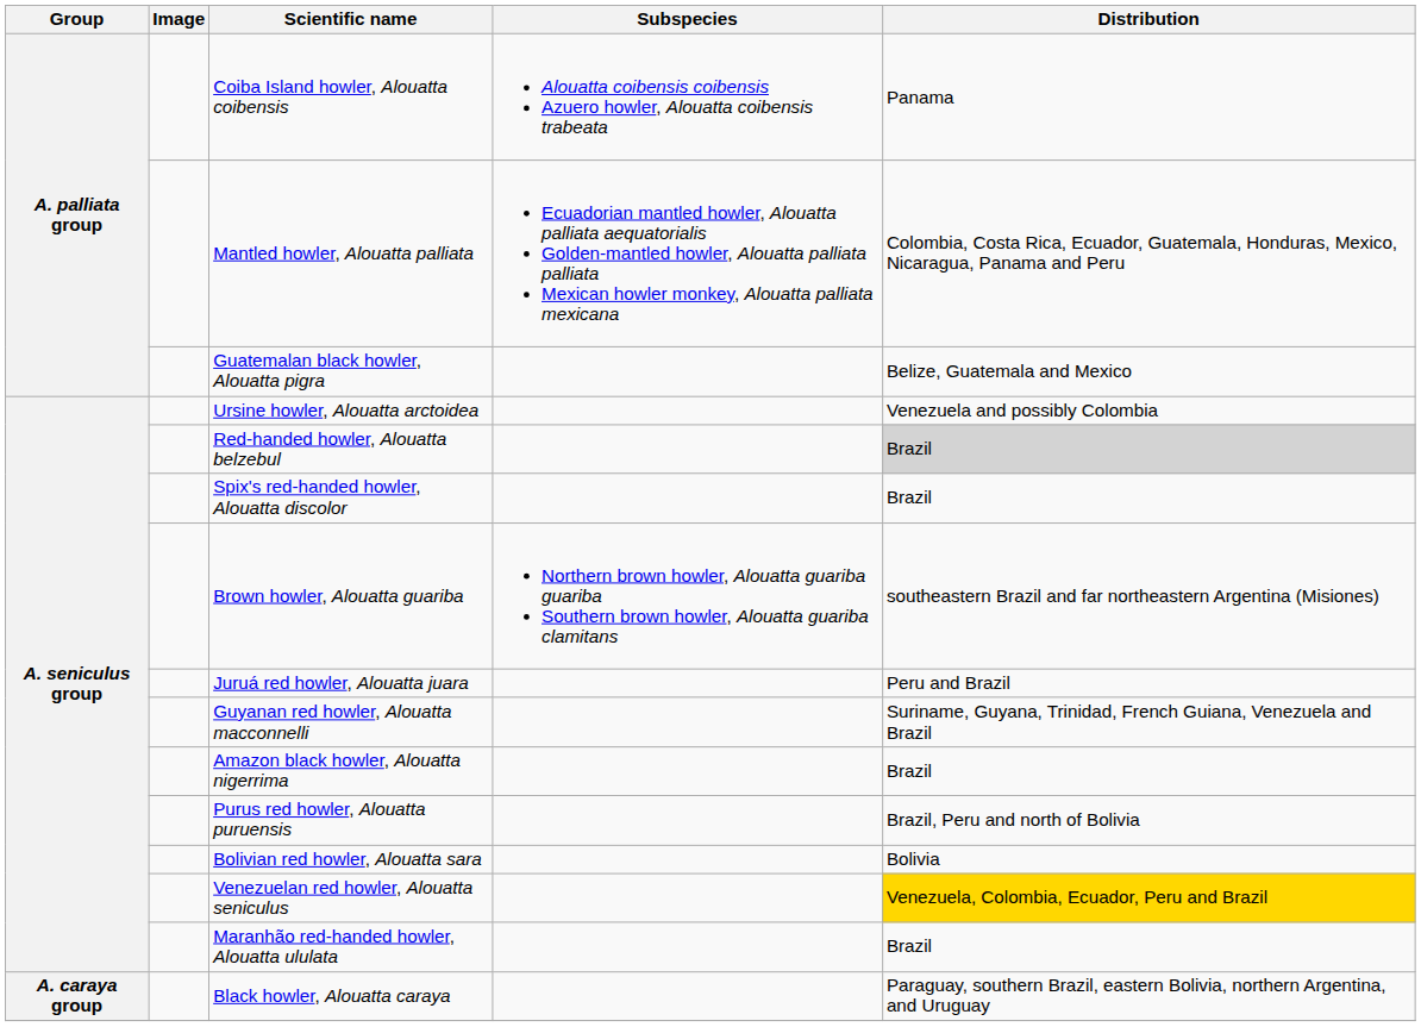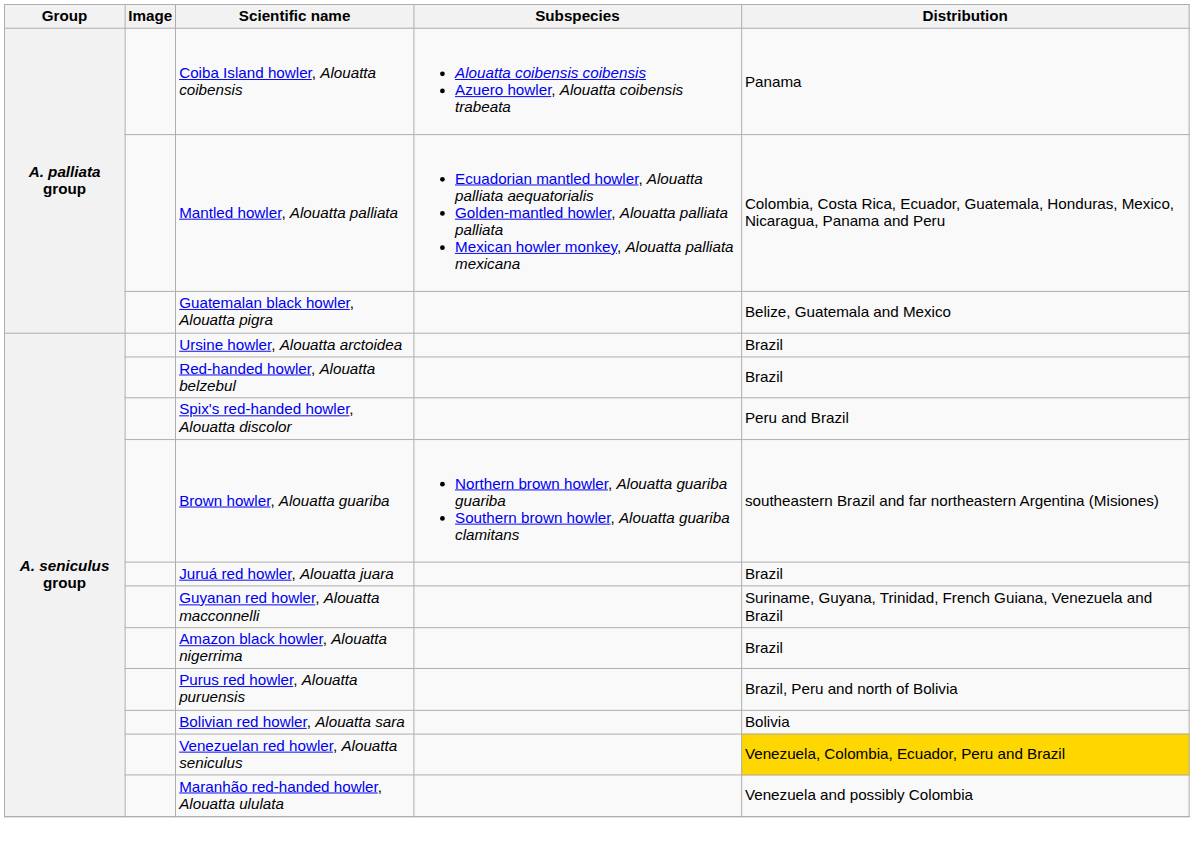Ursine howler, Alouatta arctoidea | Distribution: Venezuela and possibly Colombia -> Brazil
Red-handed howler, Alouatta belzebul | Distribution: lightgrey background -> no background
Spix's red-handed howler, Alouatta discolor | Distribution: Brazil -> Peru and Brazil
Juruá red howler, Alouatta juara | Distribution: Peru and Brazil -> Brazil
Maranhão red-handed howler, Alouatta ululata | Distribution: Brazil -> Venezuela and possibly Colombia
- row: A. caraya group | Black howler, Alouatta caraya | Paraguay, southern Brazil, eastern Bolivia, northern Argentina, and Uruguay
